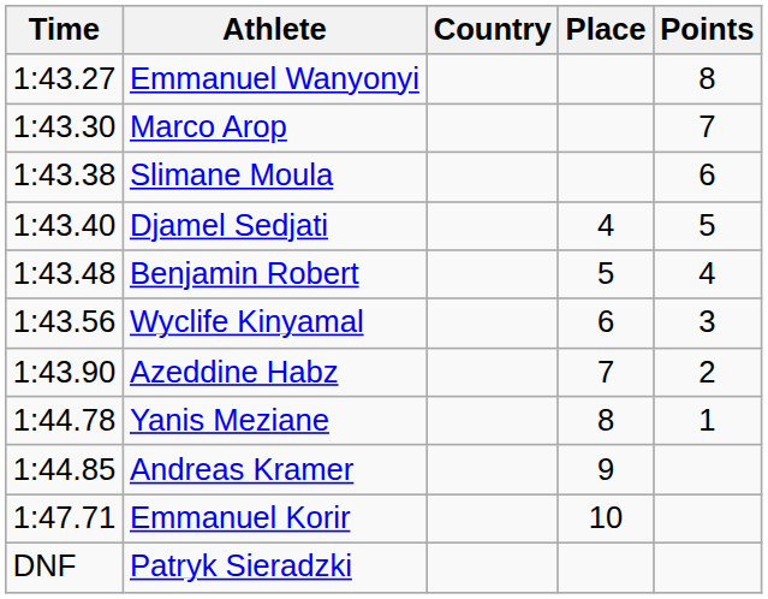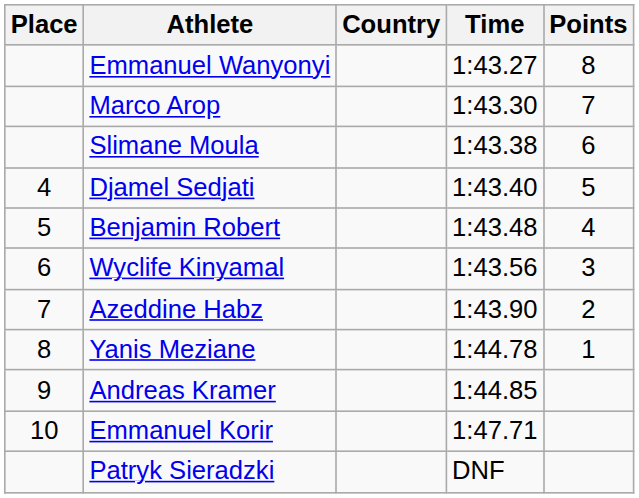columns swapped: Place <-> Time
